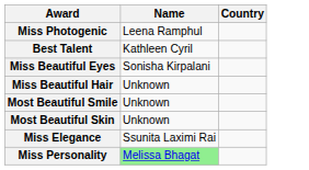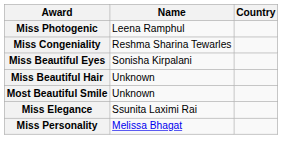+ row: Miss Congeniality | Reshma Sharina Tewarles
- row: Best Talent | Kathleen Cyril
- row: Most Beautiful Skin | Unknown
Miss Personality | Name: lightgreen background -> no background
